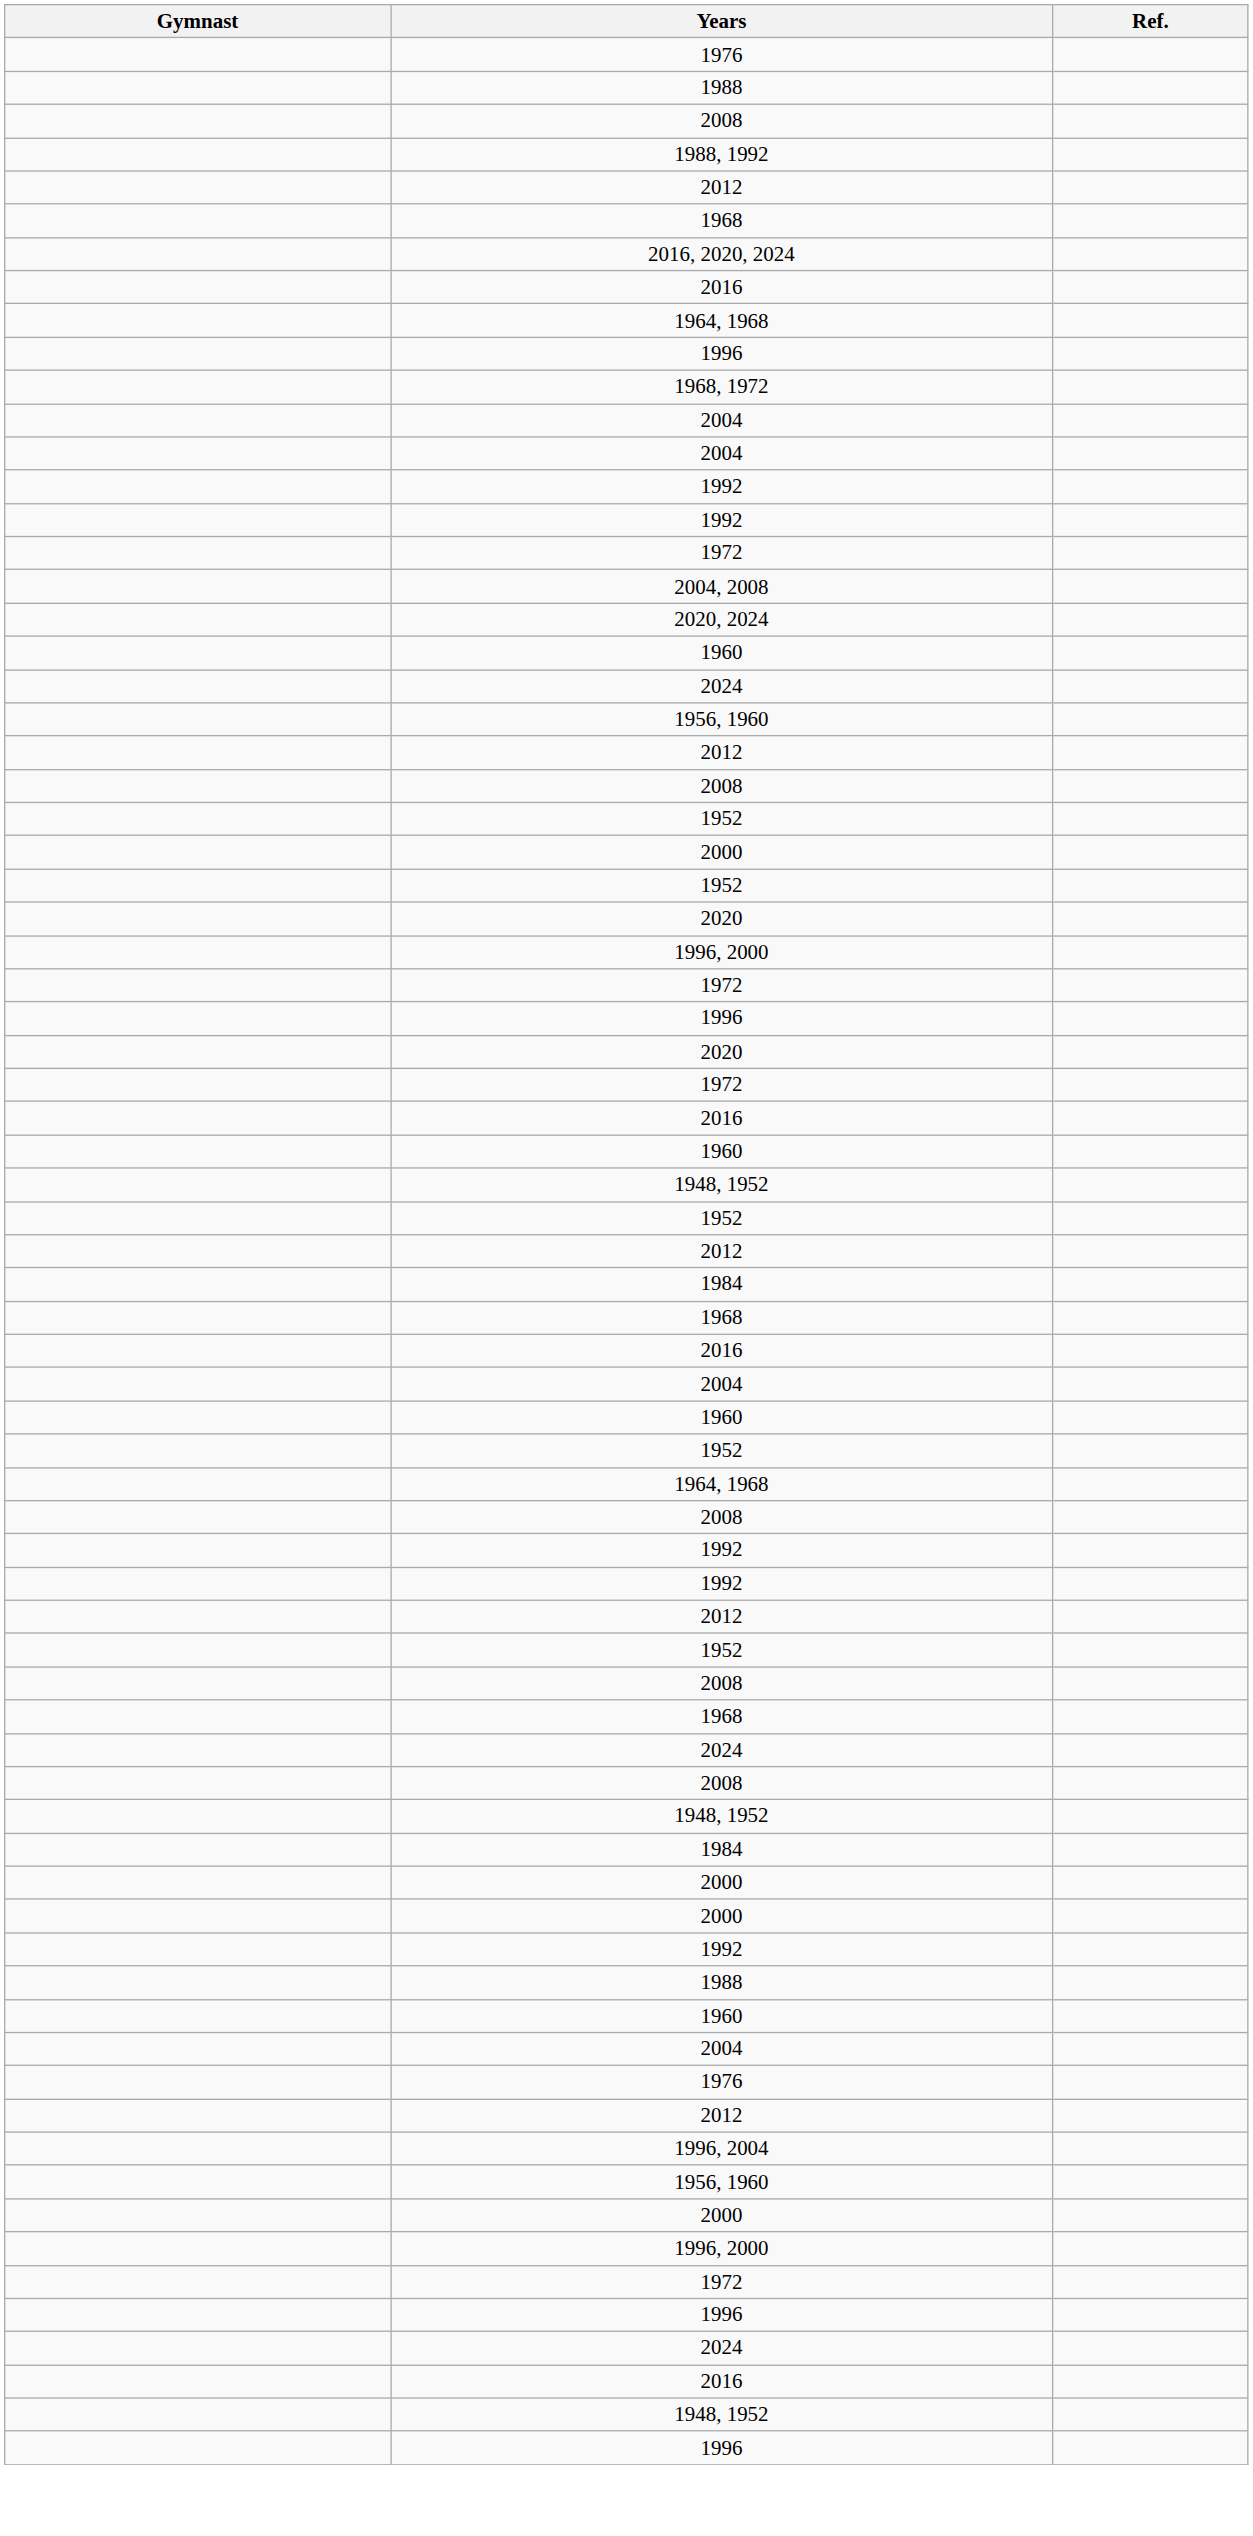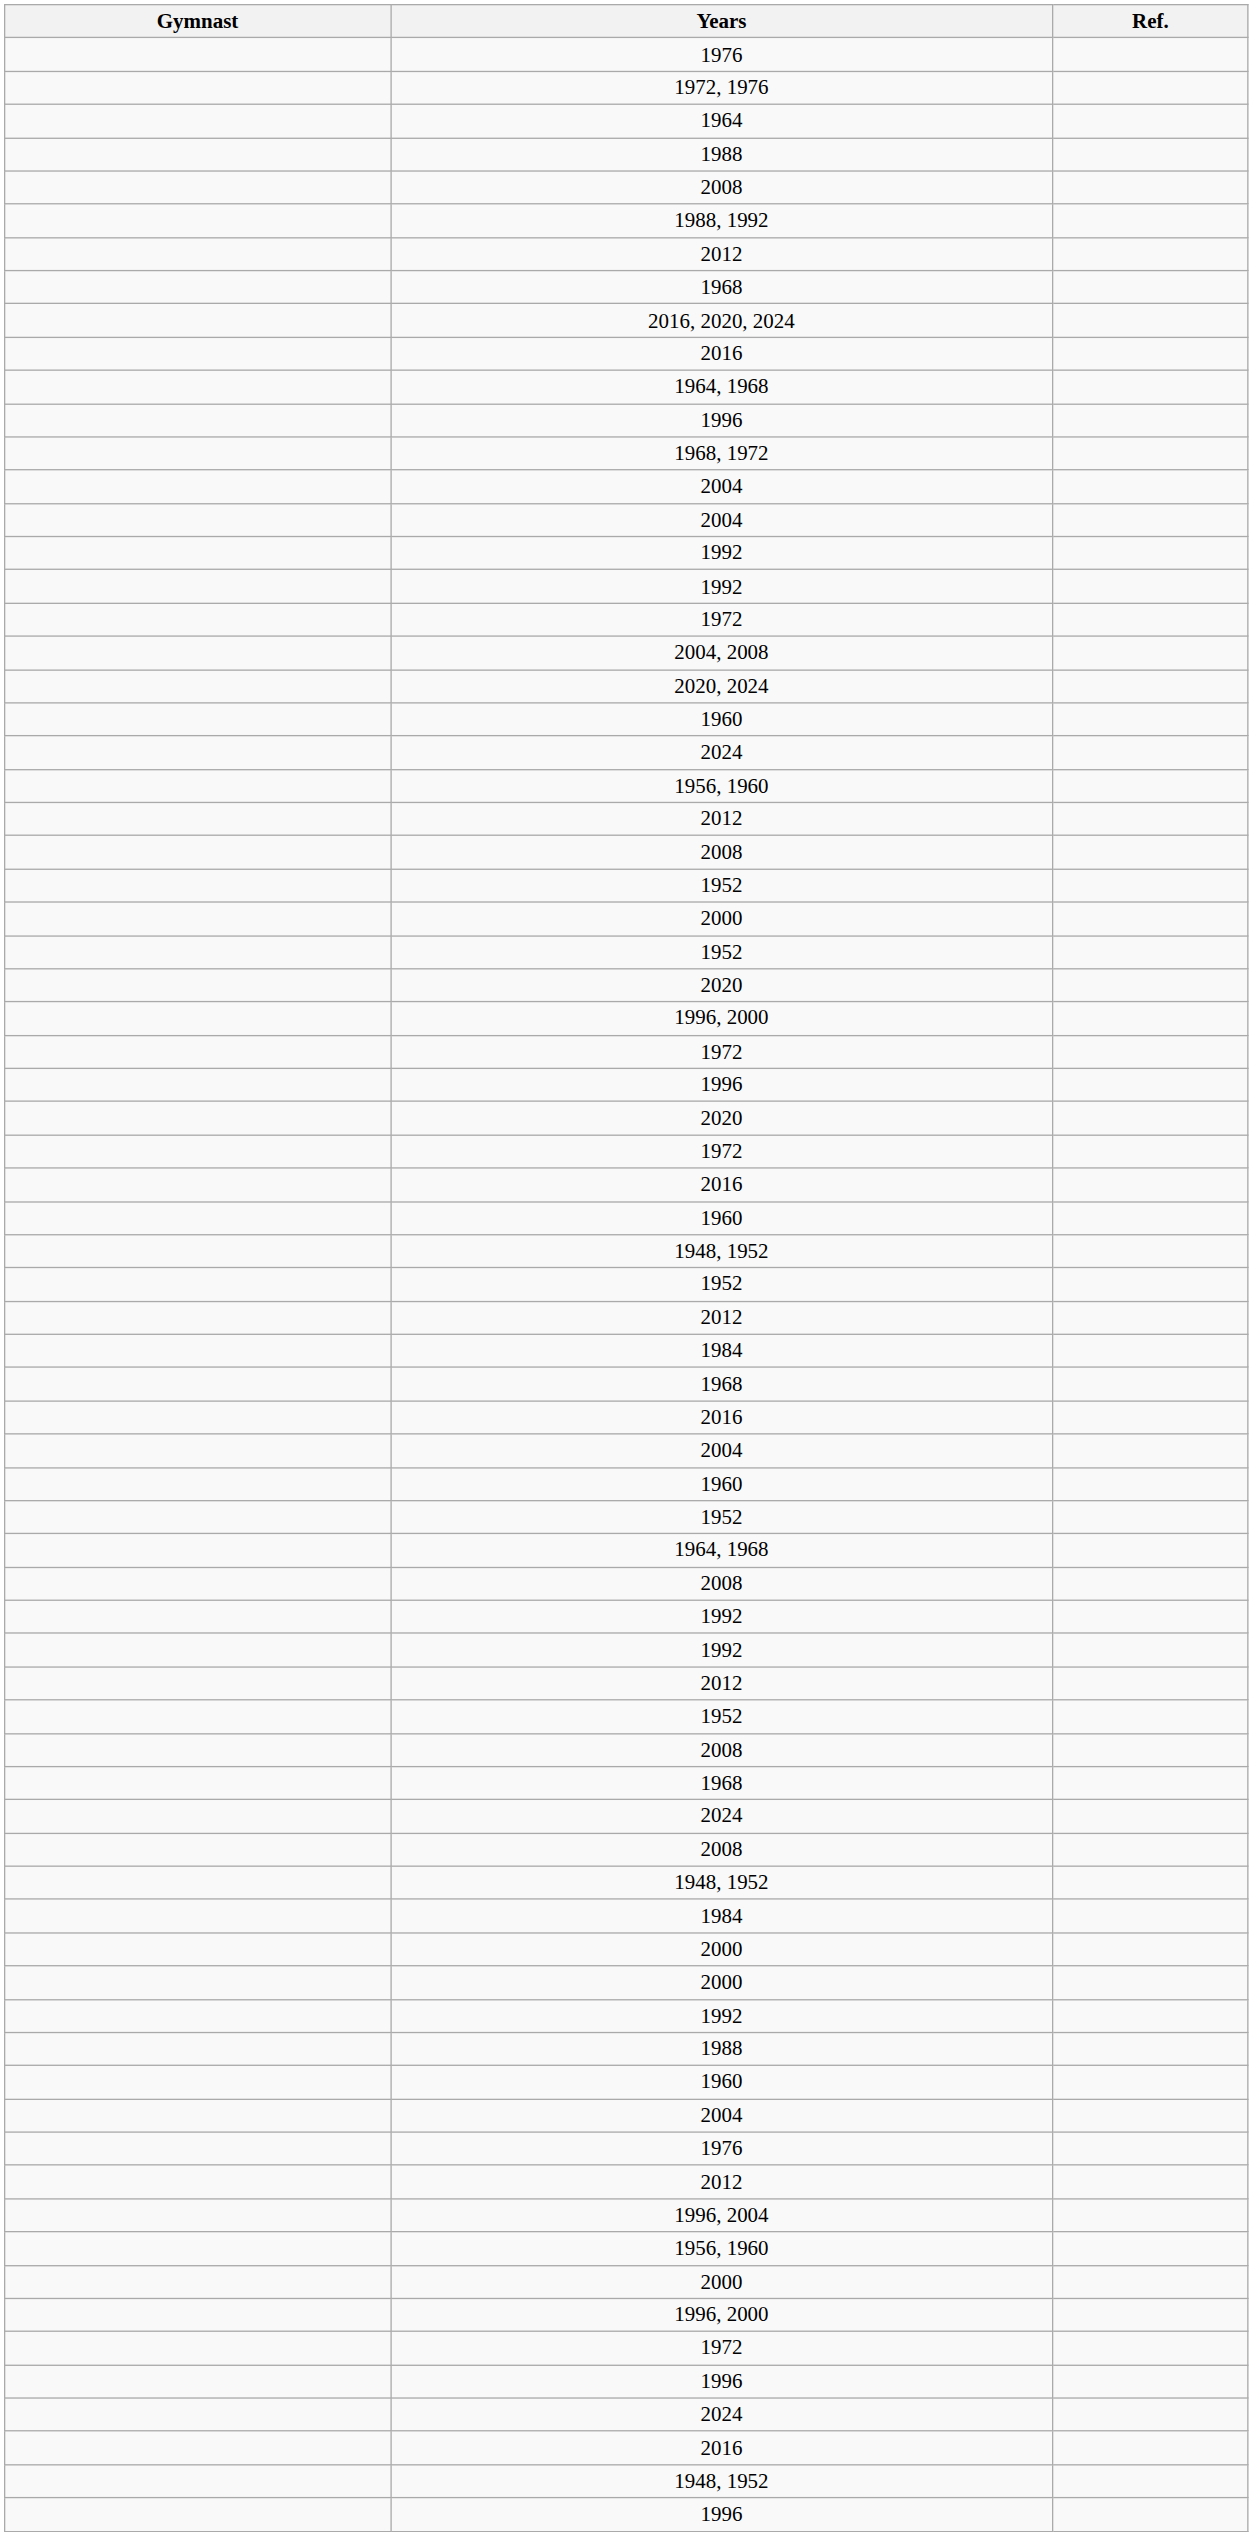+ row: 1972, 1976
+ row: 1964
